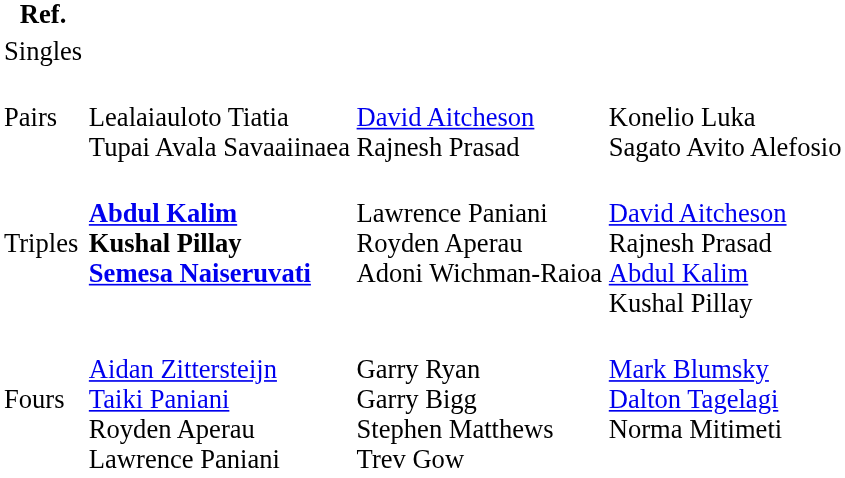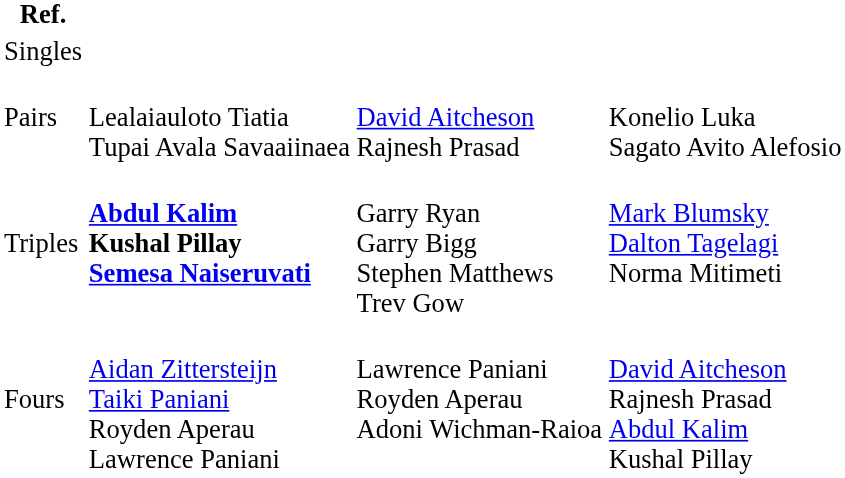Triples | column 3: Lawrence Paniani Royden Aperau Adoni Wichman-Raioa -> Garry Ryan Garry Bigg Stephen Matthews Trev Gow
Triples | column 4: David Aitcheson Rajnesh Prasad Abdul Kalim Kushal Pillay -> Mark Blumsky Dalton Tagelagi Norma Mitimeti
Fours | column 3: Garry Ryan Garry Bigg Stephen Matthews Trev Gow -> Lawrence Paniani Royden Aperau Adoni Wichman-Raioa
Fours | column 4: Mark Blumsky Dalton Tagelagi Norma Mitimeti -> David Aitcheson Rajnesh Prasad Abdul Kalim Kushal Pillay
